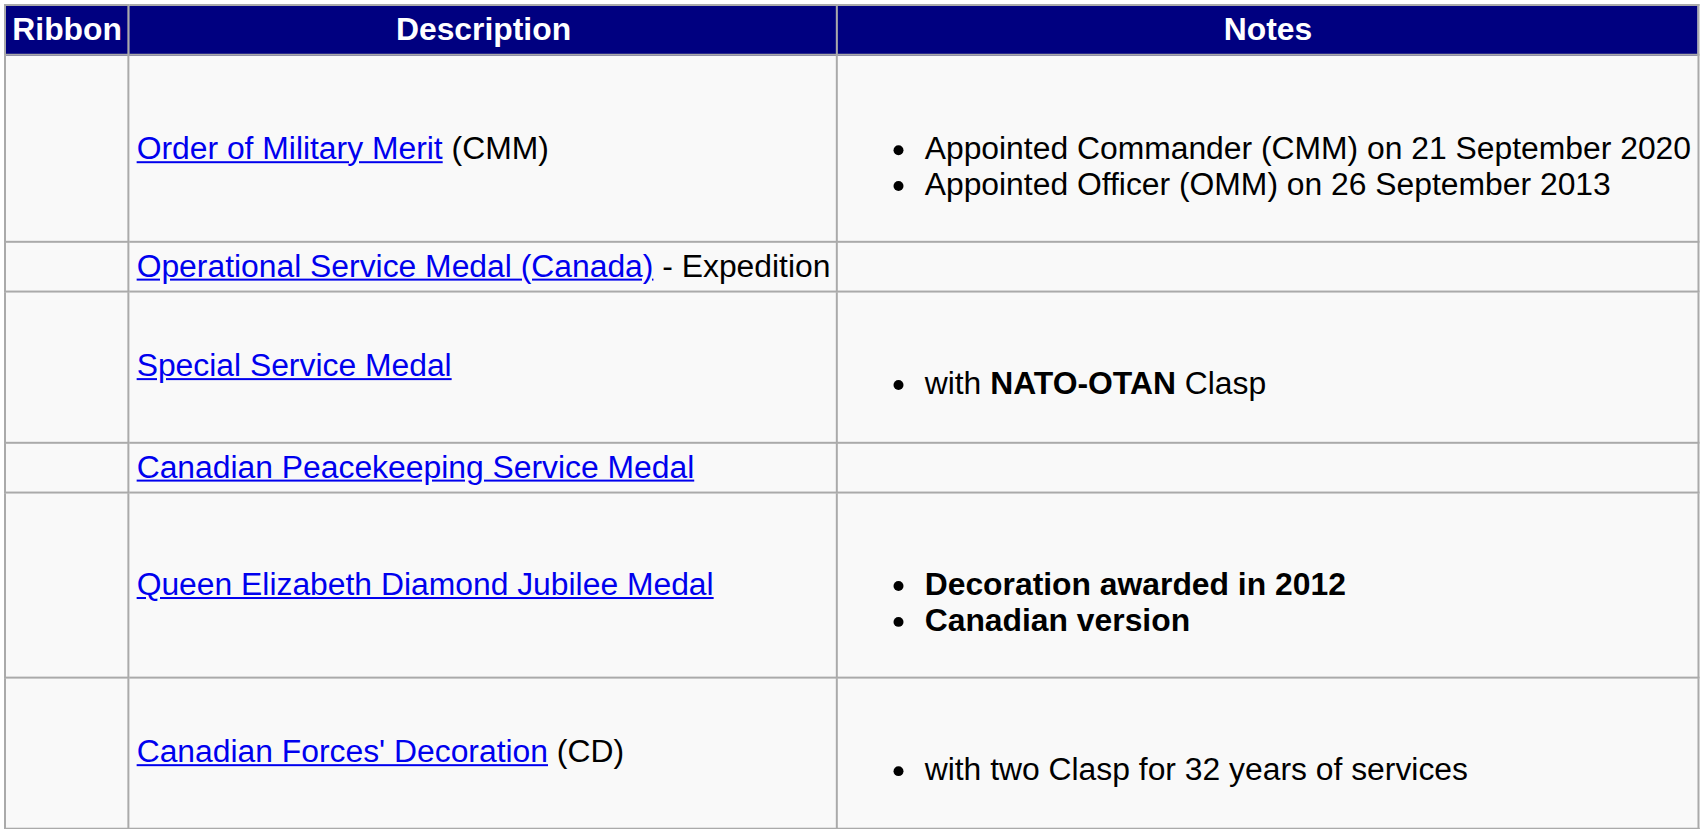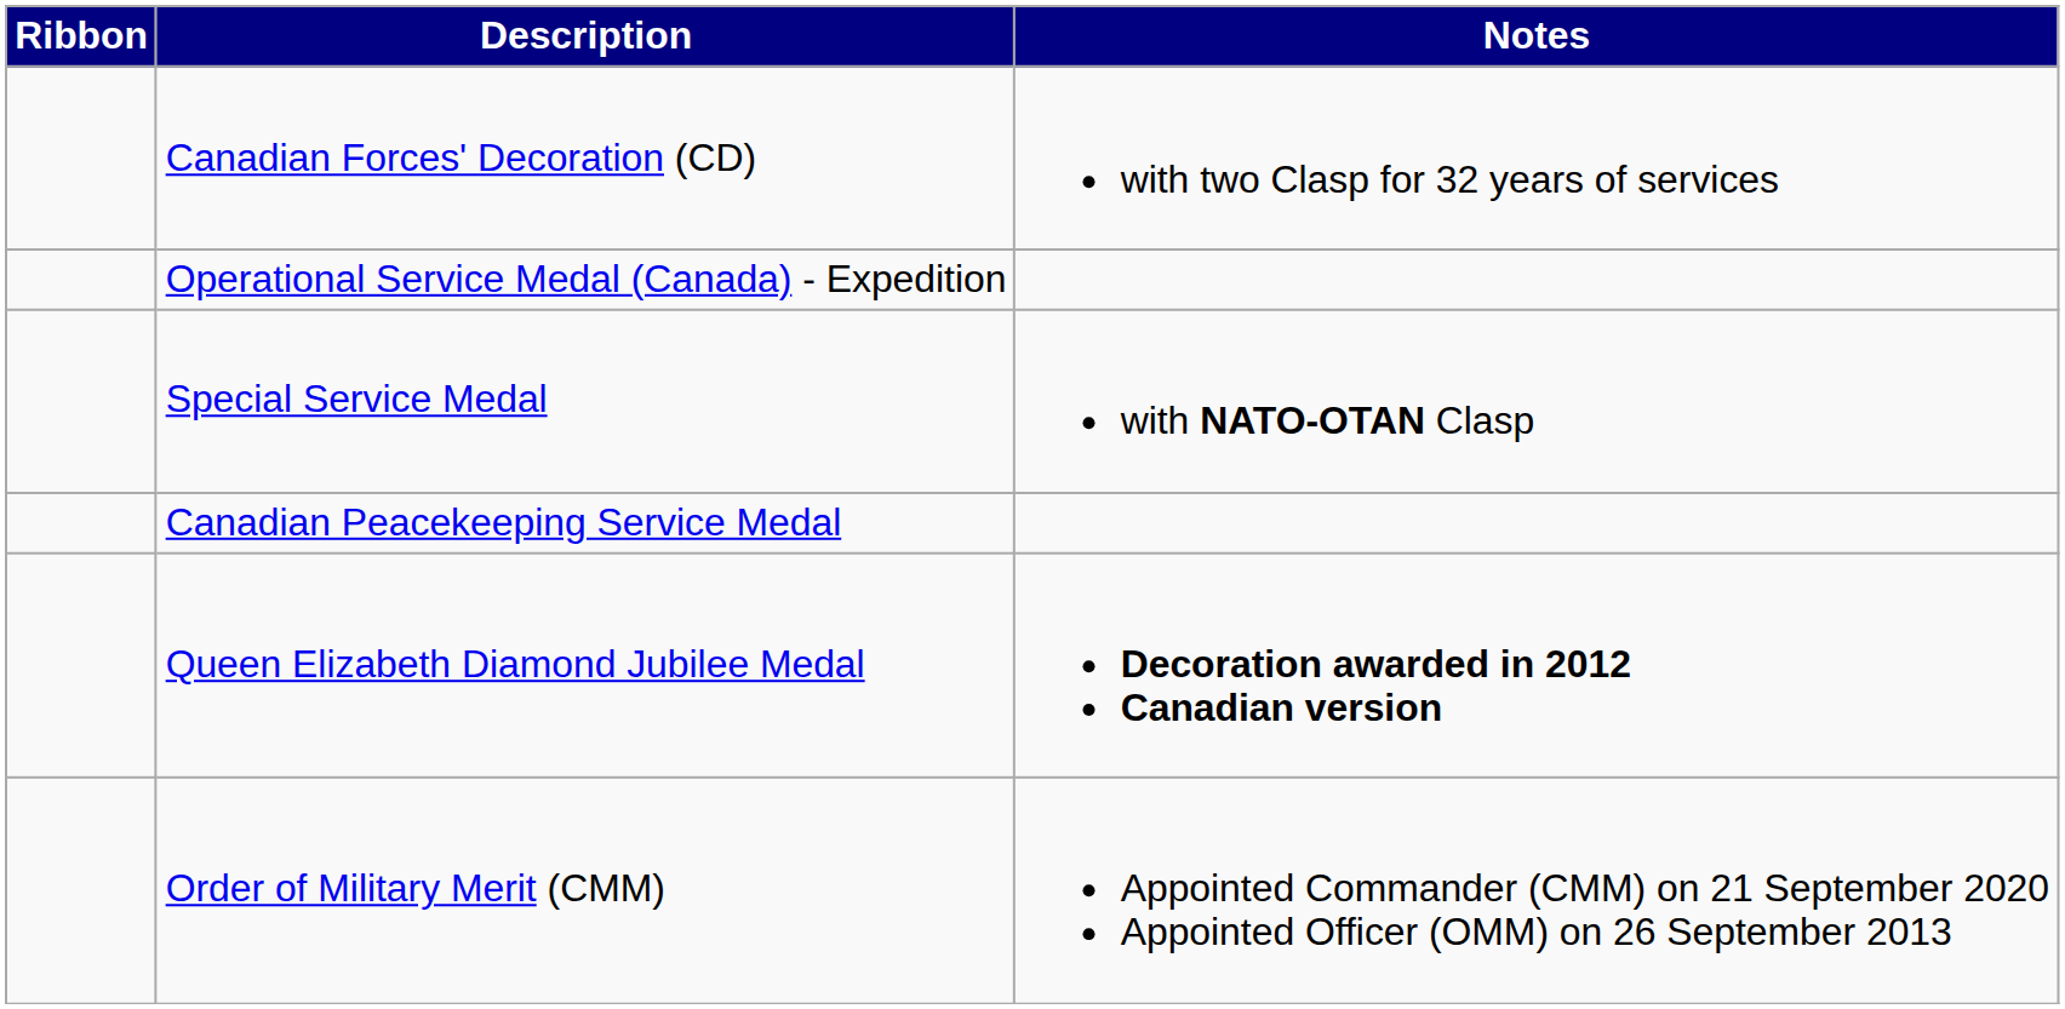rows swapped: Order of Military Merit (CMM) <-> Canadian Forces' Decoration (CD)
